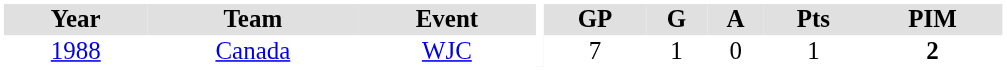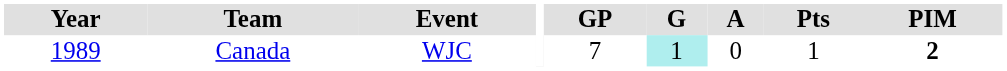Canada | Year: 1988 -> 1989
Canada | G: no background -> paleturquoise background
